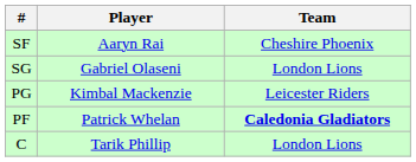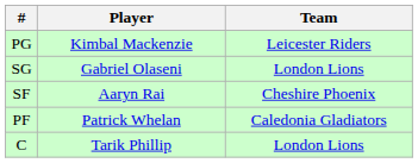rows swapped: PG <-> SF
PF | Team: bold -> normal
